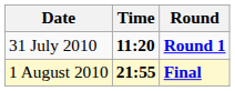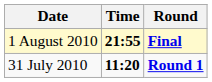rows swapped: 31 July 2010 <-> 1 August 2010
